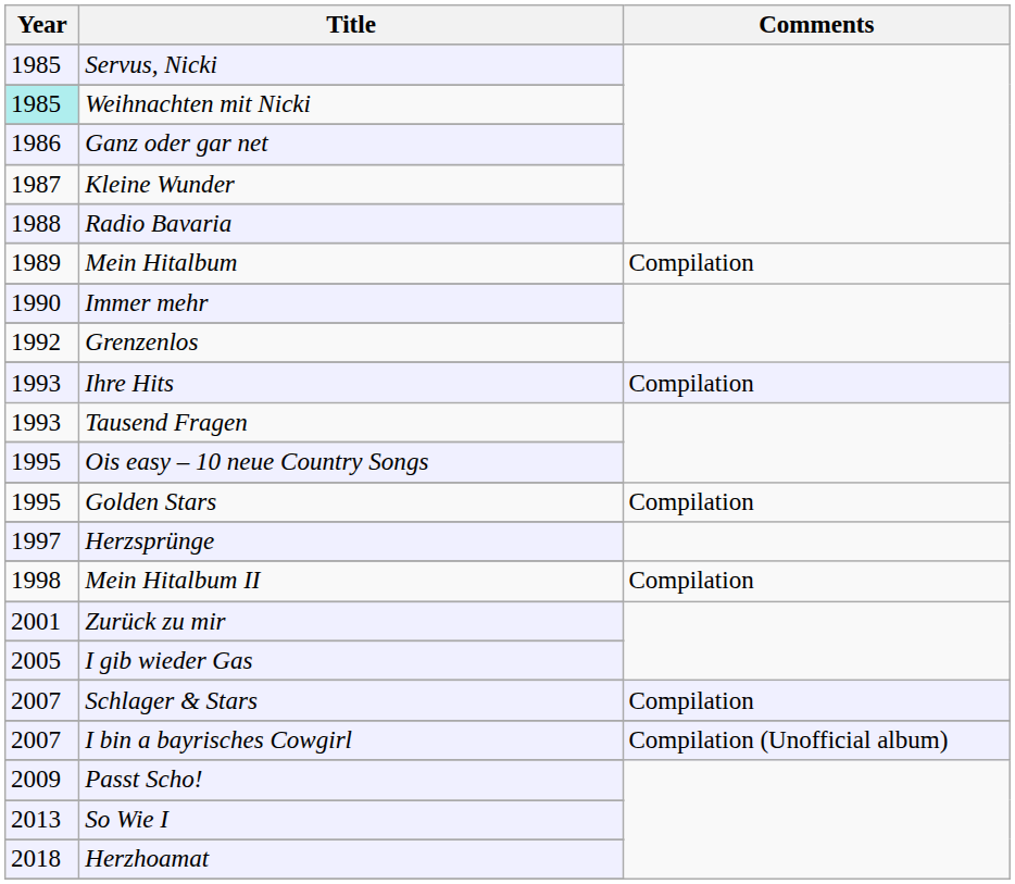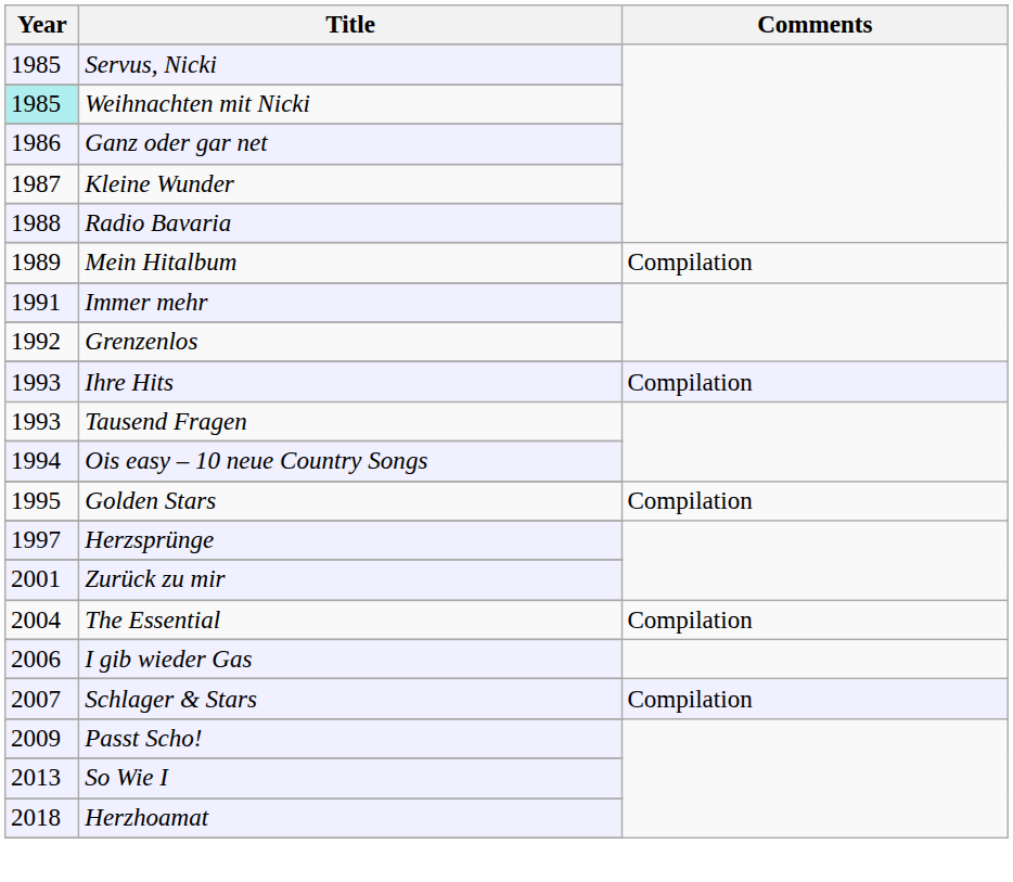Immer mehr | Year: 1990 -> 1991
Ois easy – 10 neue Country Songs | Year: 1995 -> 1994
- row: 1998 | Mein Hitalbum II | Compilation
+ row: 2004 | The Essential | Compilation
I gib wieder Gas | Year: 2005 -> 2006
- row: 2007 | I bin a bayrisches Cowgirl | Compilation (Unofficial album)
